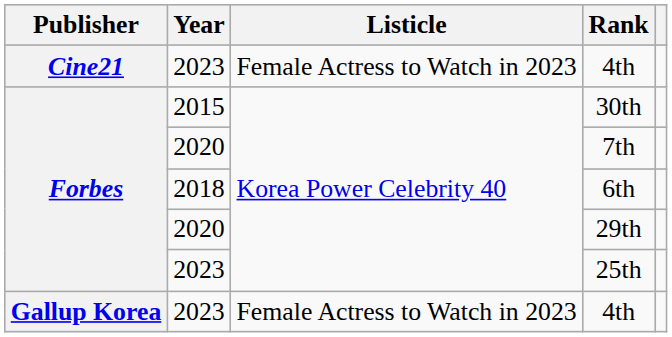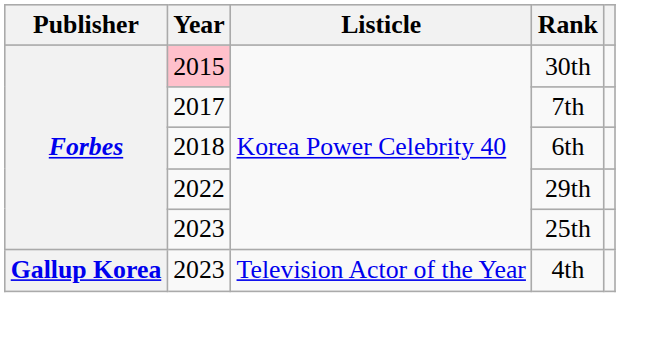- row: Cine21 | 2023 | Female Actress to Watch in 2023 | 4th
30th | Year: no background -> pink background
7th | Year: 2020 -> 2017
29th | Year: 2020 -> 2022
Gallup Korea / 4th | Listicle: Female Actress to Watch in 2023 -> Television Actor of the Year
